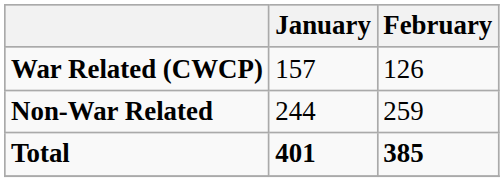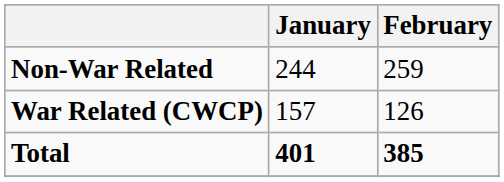rows swapped: War Related (CWCP) <-> Non-War Related
